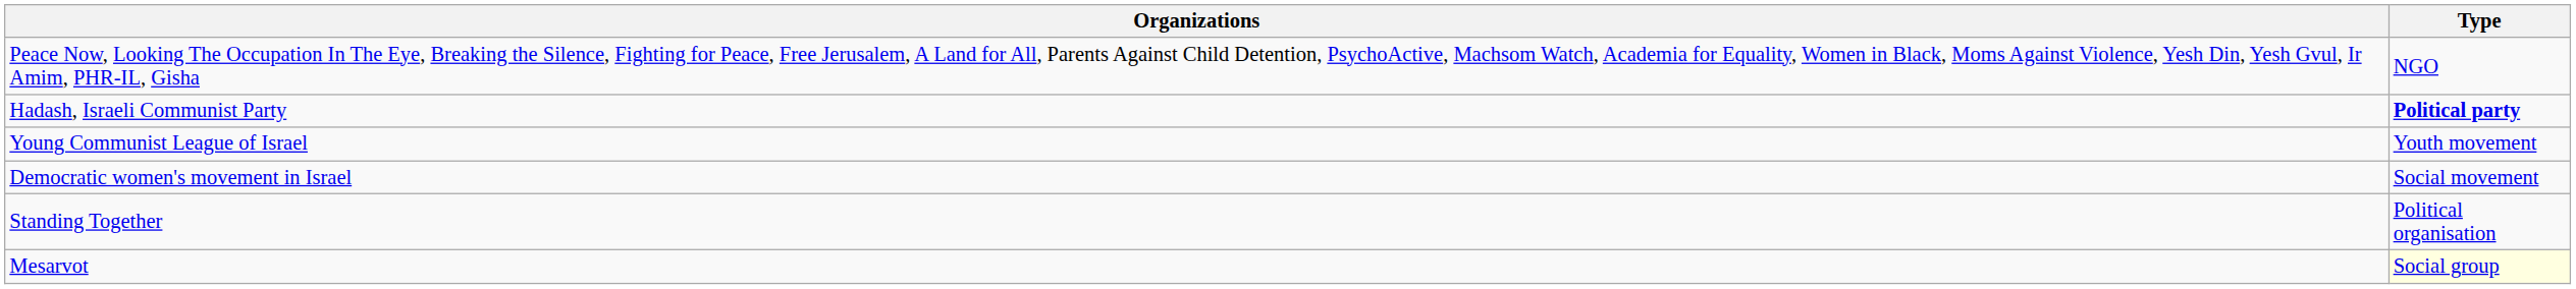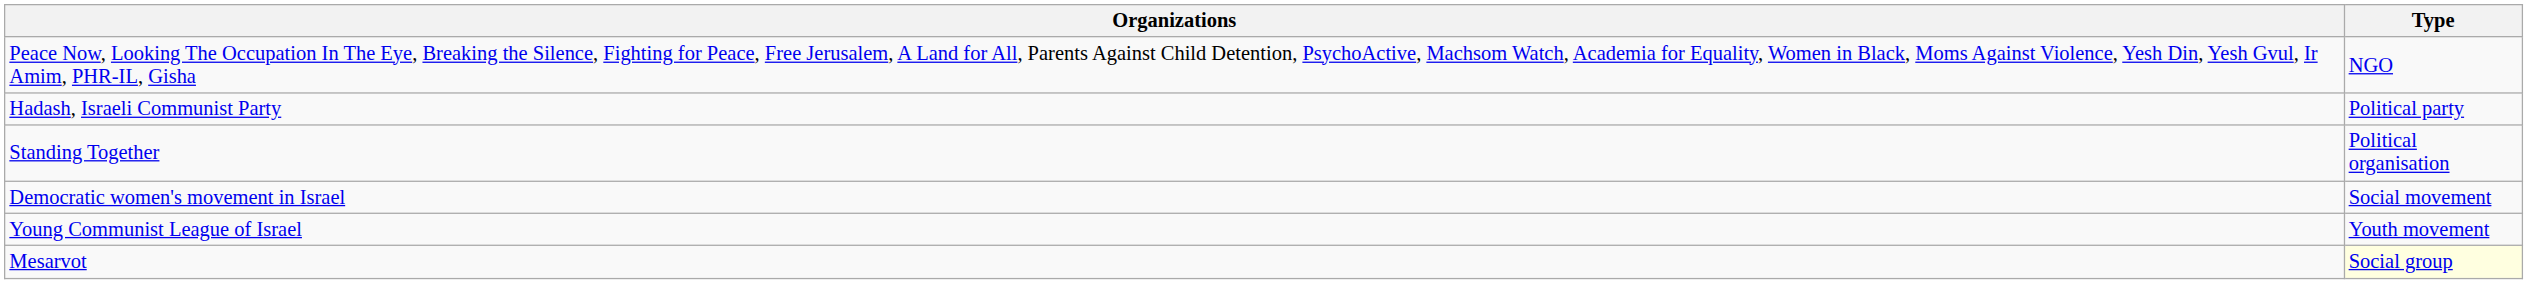Hadash, Israeli Communist Party | Type: bold -> normal
rows swapped: Standing Together <-> Young Communist League of Israel
